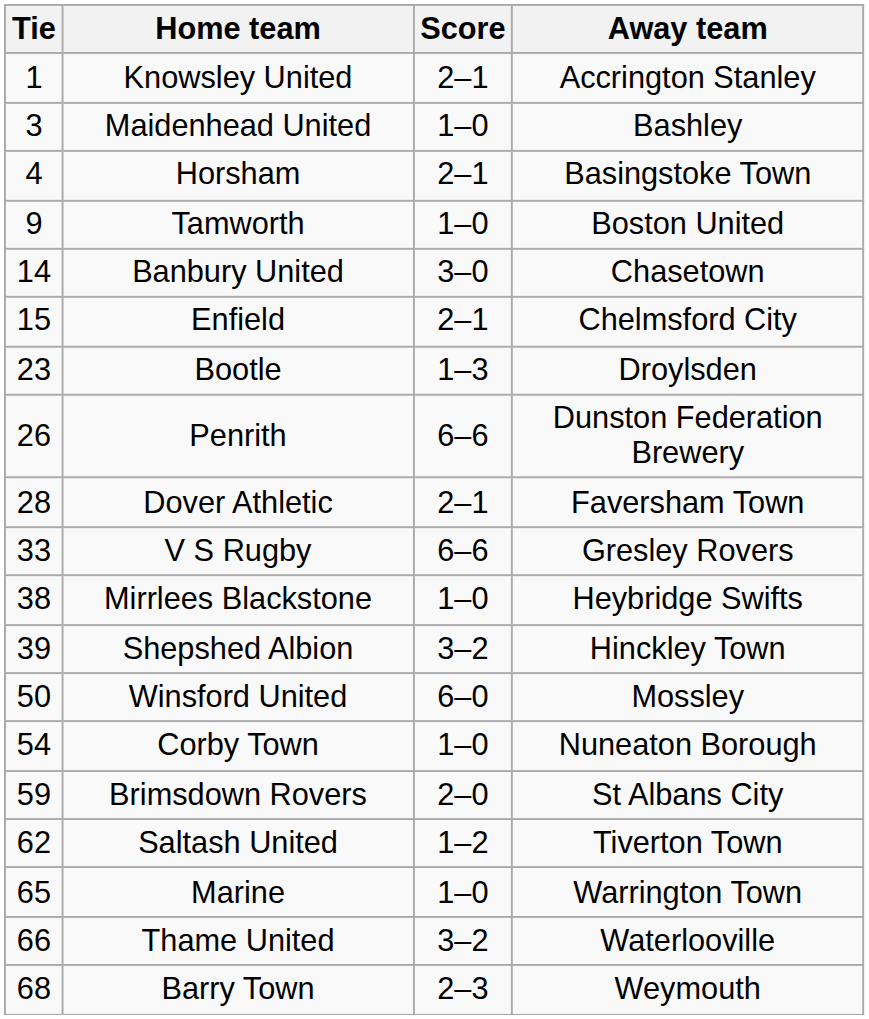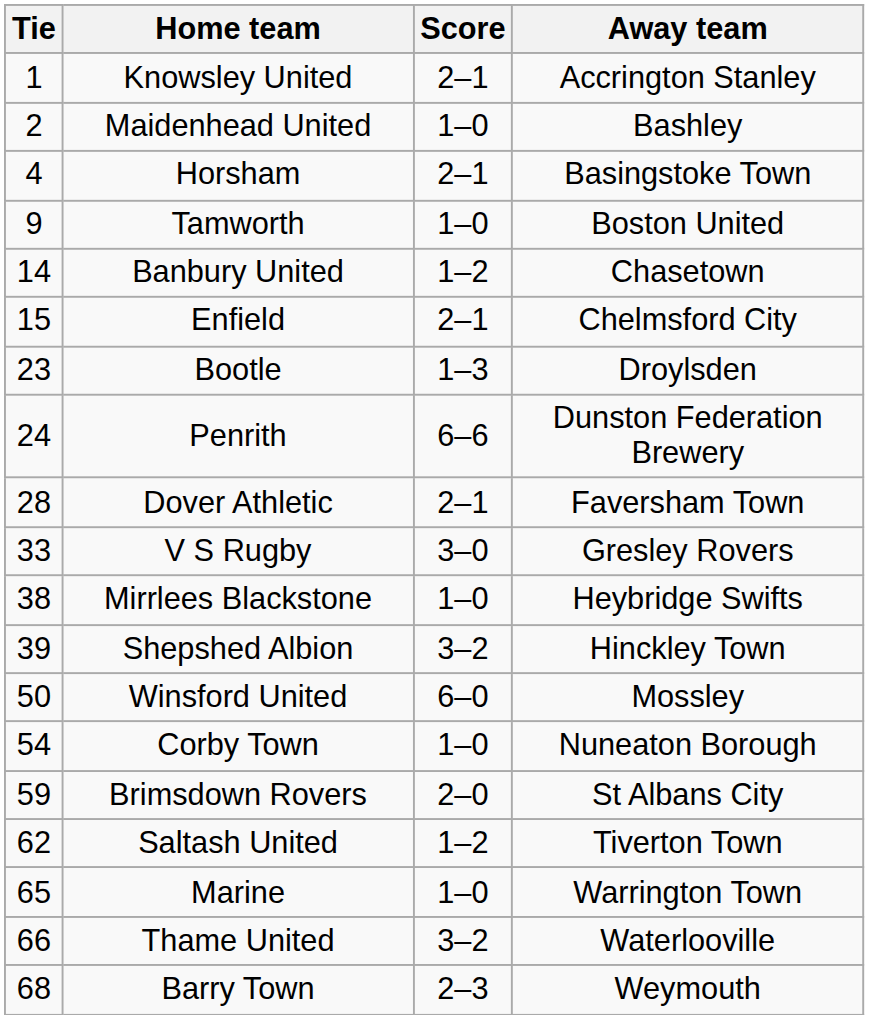Maidenhead United | Tie: 3 -> 2
Banbury United | Score: 3–0 -> 1–2
Penrith | Tie: 26 -> 24
V S Rugby | Score: 6–6 -> 3–0
